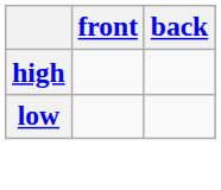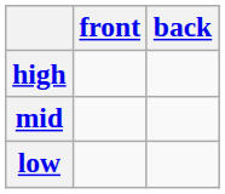+ row: mid
